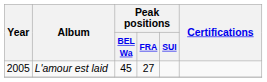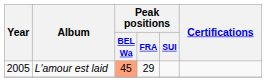L'amour est laid | Peak positions / BEL Wa: no background -> lightsalmon background
L'amour est laid | Peak positions / FRA: 27 -> 29
